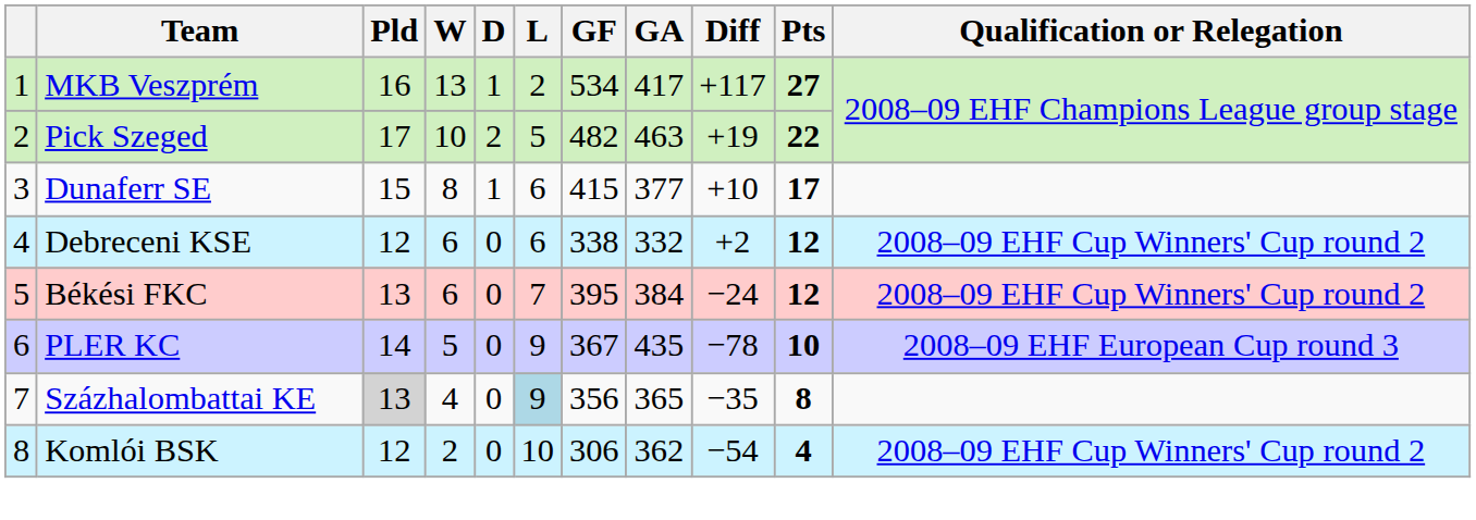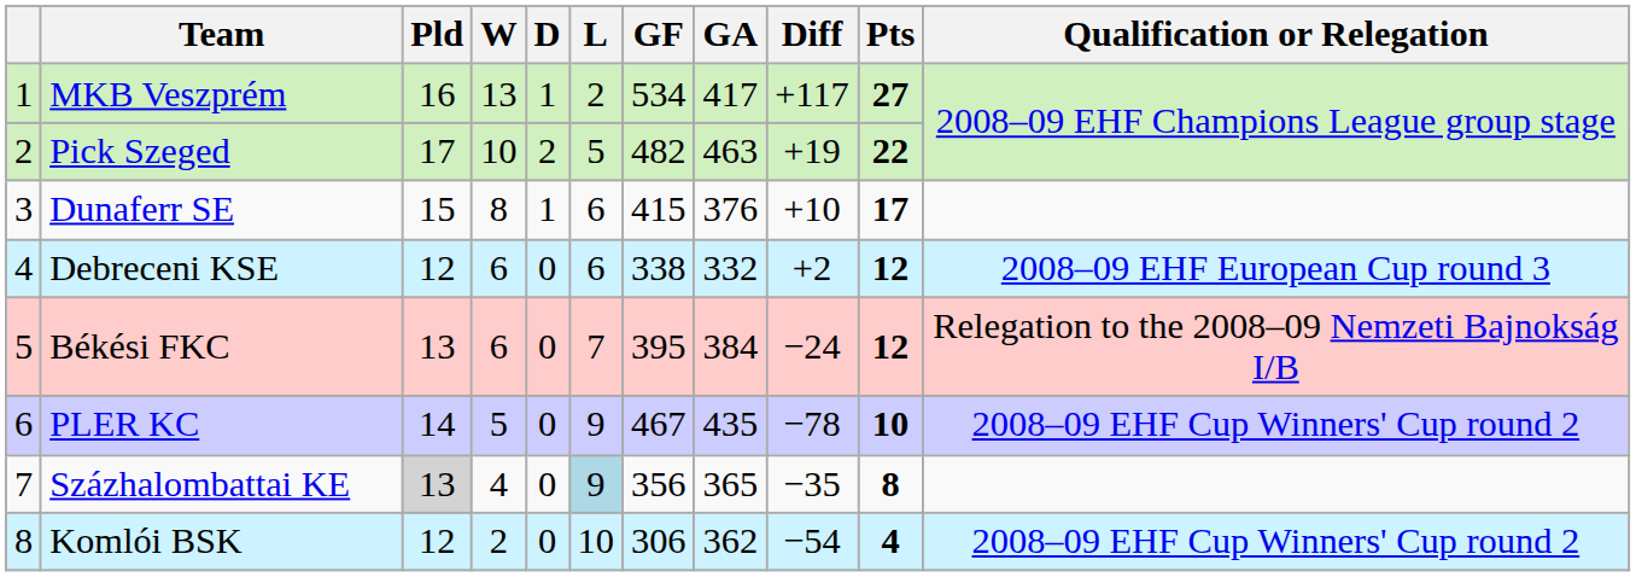Dunaferr SE | GA: 377 -> 376
Debreceni KSE | Qualification or Relegation: 2008–09 EHF Cup Winners' Cup round 2 -> 2008–09 EHF European Cup round 3
Békési FKC | Qualification or Relegation: 2008–09 EHF Cup Winners' Cup round 2 -> Relegation to the 2008–09 Nemzeti Bajnokság I/B
PLER KC | GF: 367 -> 467
PLER KC | Qualification or Relegation: 2008–09 EHF European Cup round 3 -> 2008–09 EHF Cup Winners' Cup round 2
